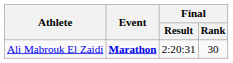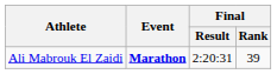Ali Mabrouk El Zaidi | Final / Rank: 30 -> 39
